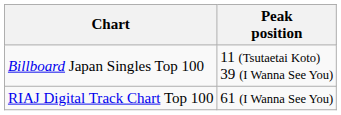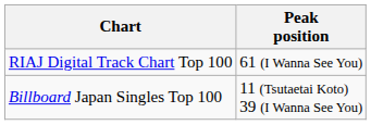rows swapped: Billboard Japan Singles Top 100 <-> RIAJ Digital Track Chart Top 100
